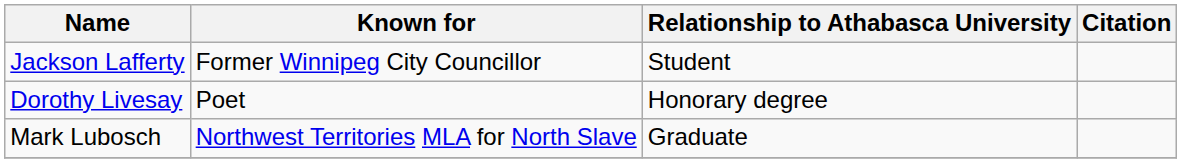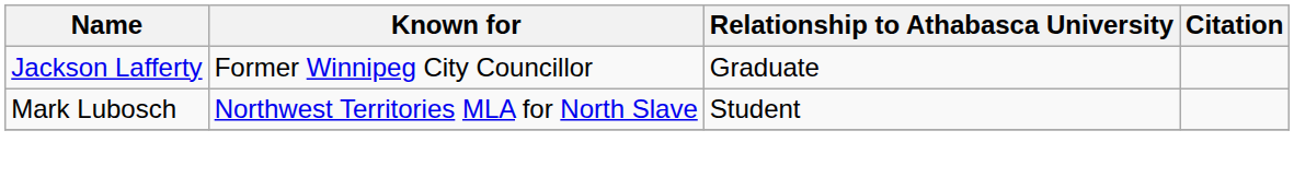Jackson Lafferty | Relationship to Athabasca University: Student -> Graduate
- row: Dorothy Livesay | Poet | Honorary degree
Mark Lubosch | Relationship to Athabasca University: Graduate -> Student
